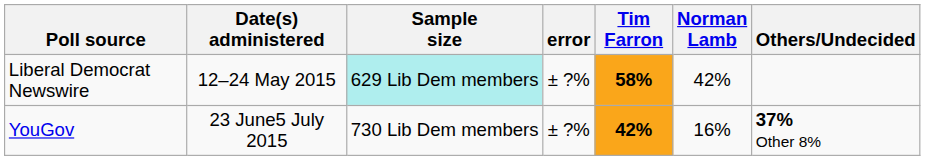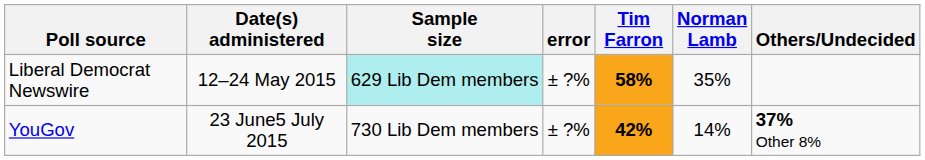Liberal Democrat Newswire | Norman Lamb: 42% -> 35%
YouGov | Norman Lamb: 16% -> 14%
